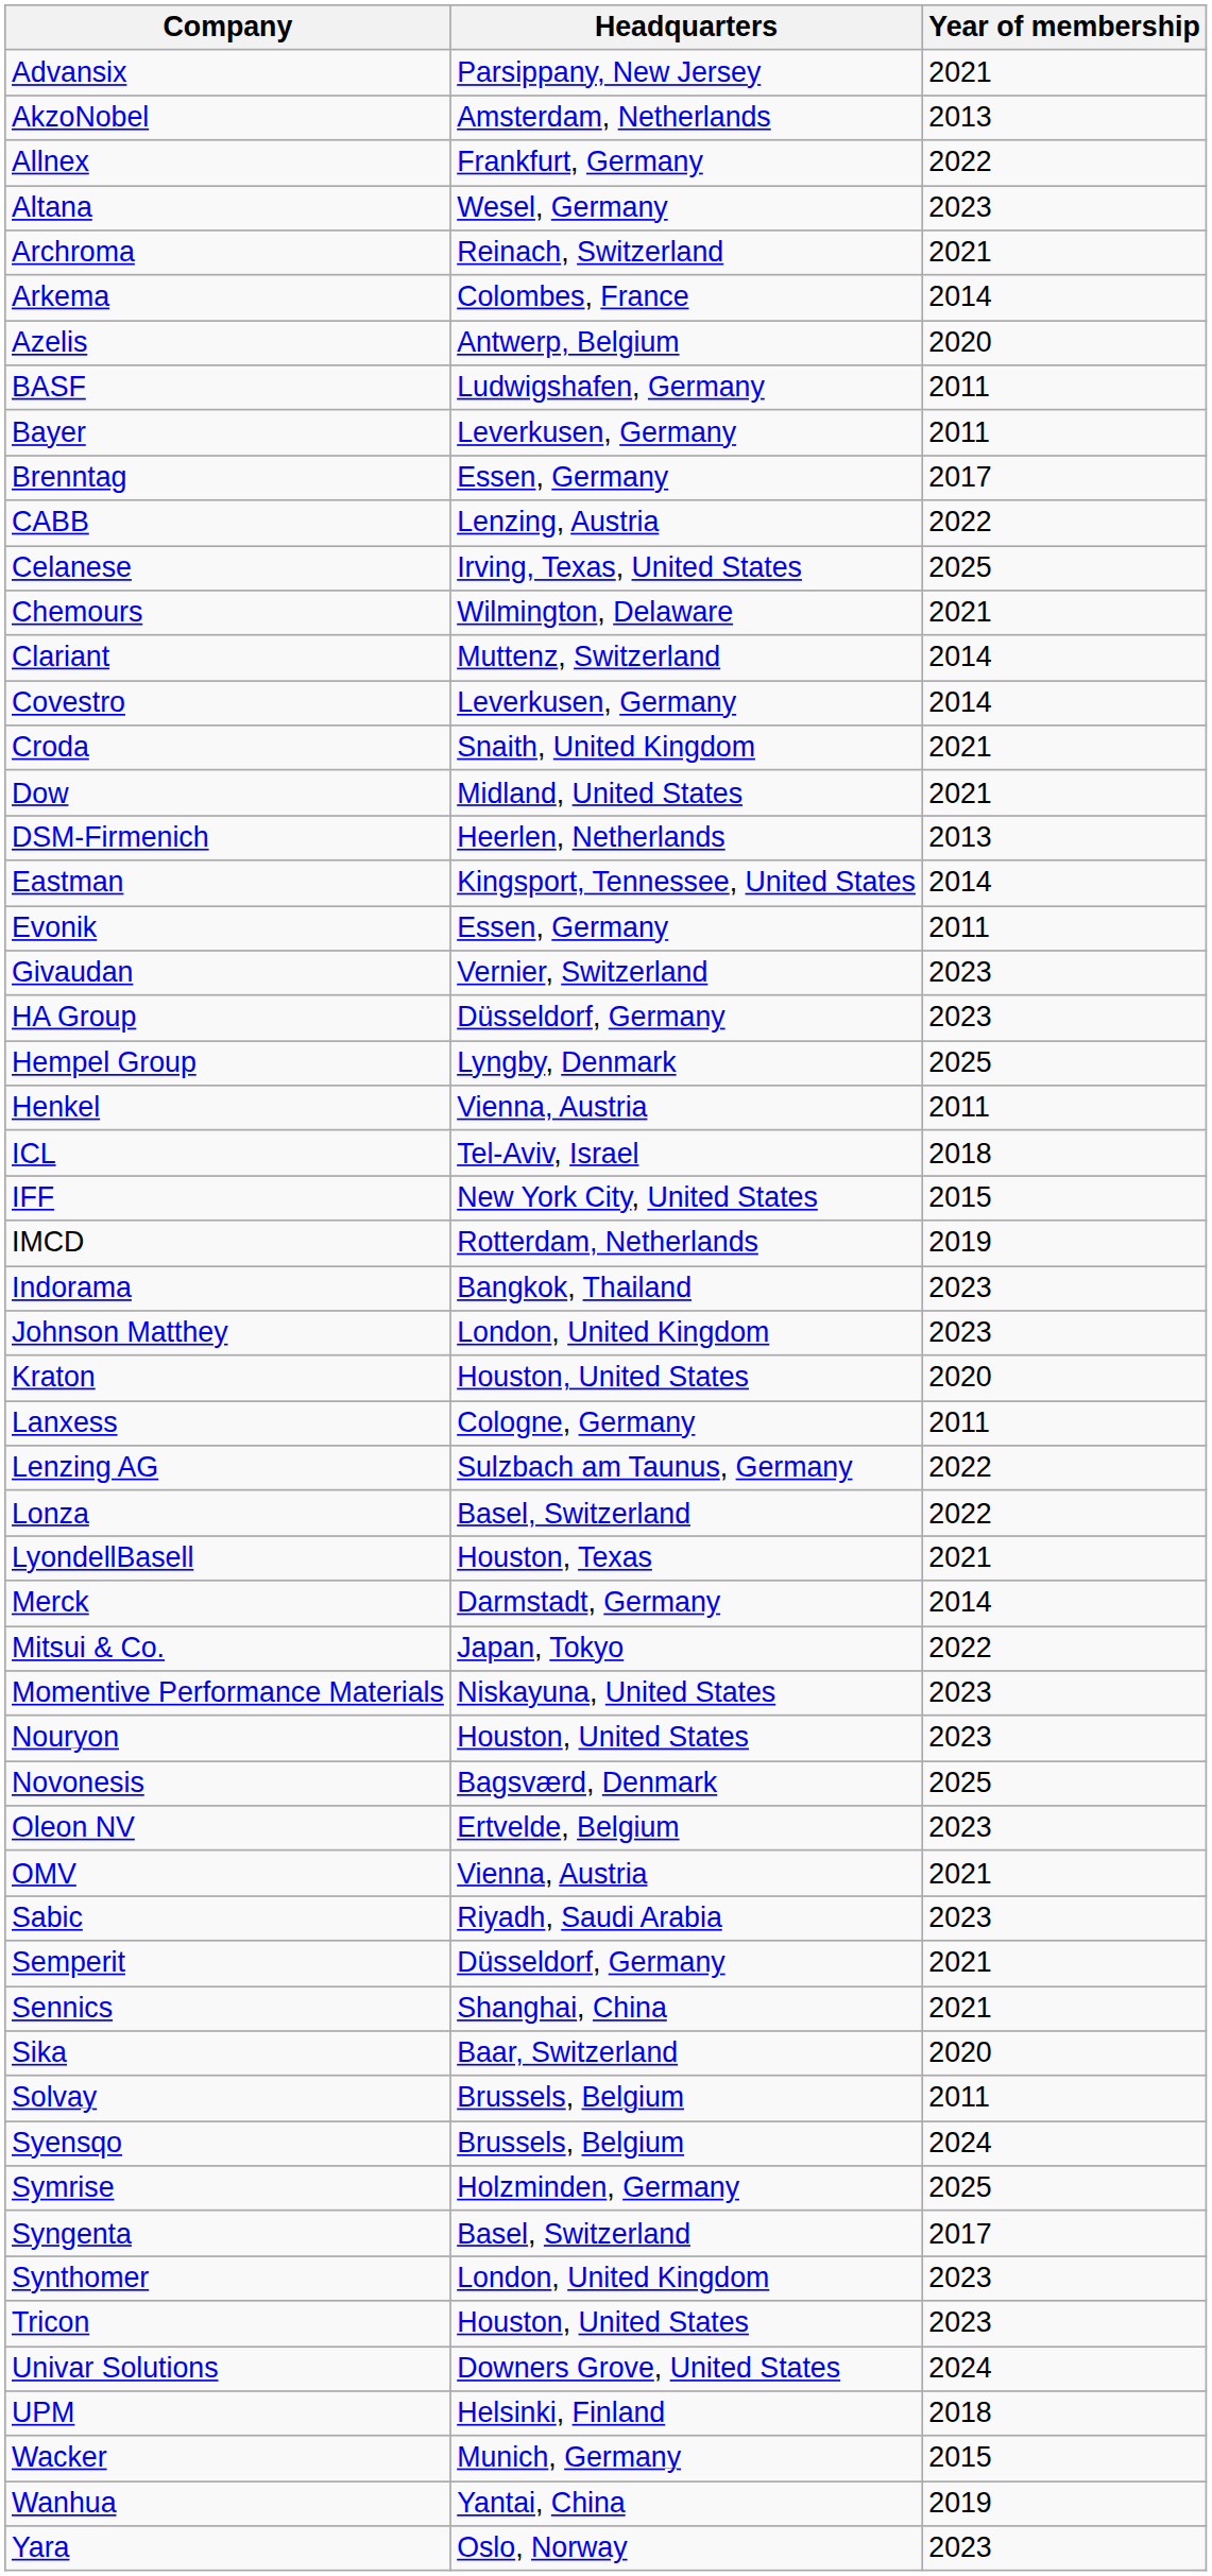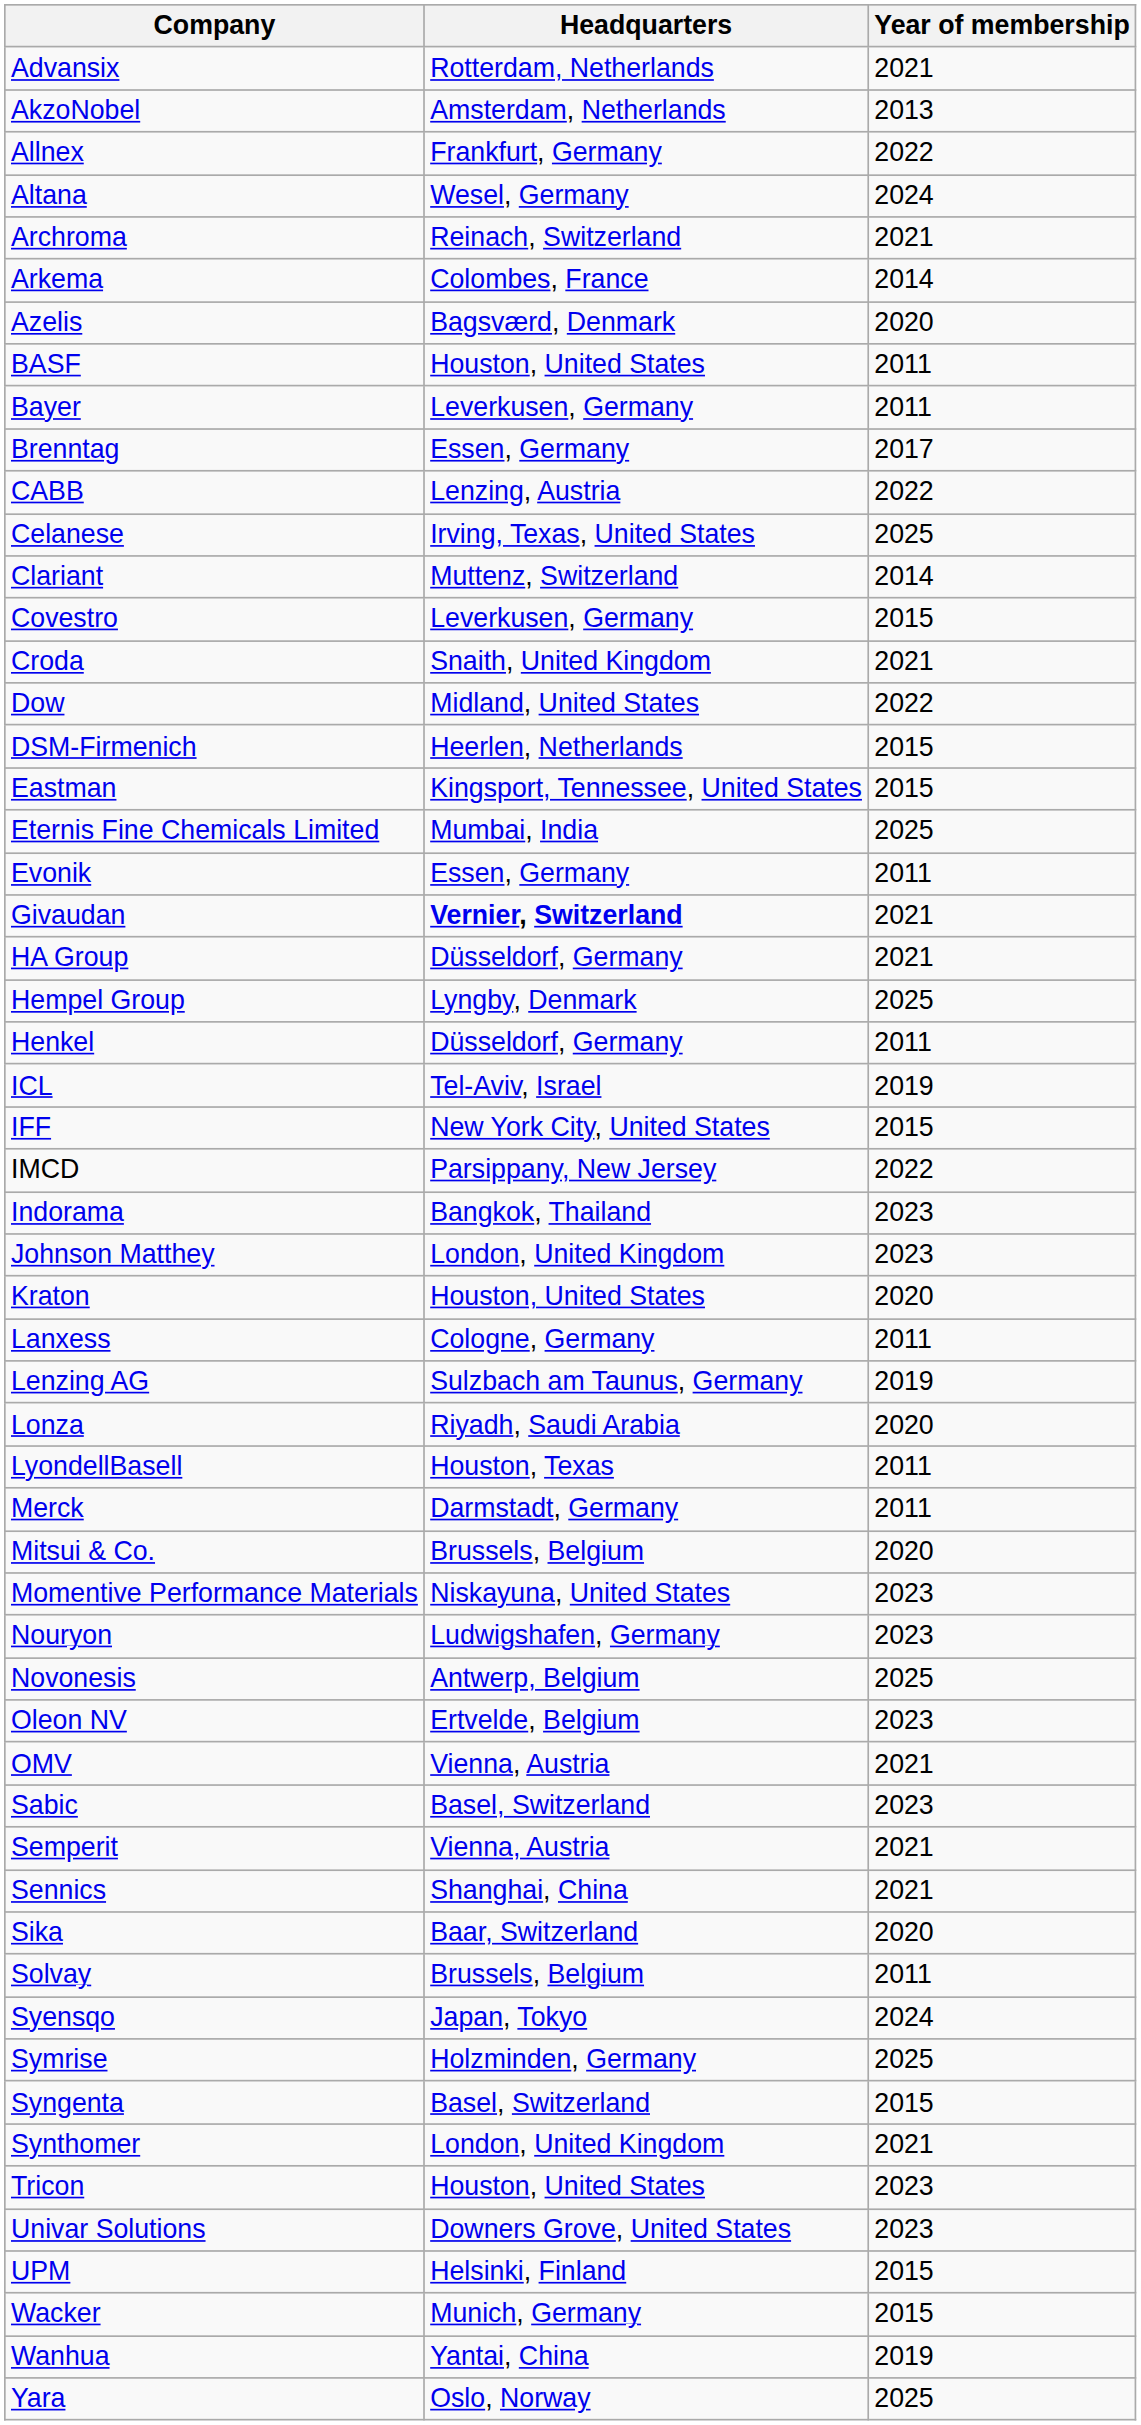Advansix | Headquarters: Parsippany, New Jersey -> Rotterdam, Netherlands
Altana | Year of membership: 2023 -> 2024
Azelis | Headquarters: Antwerp, Belgium -> Bagsværd, Denmark
BASF | Headquarters: Ludwigshafen, Germany -> Houston, United States
- row: Chemours | Wilmington, Delaware | 2021
Covestro | Year of membership: 2014 -> 2015
Dow | Year of membership: 2021 -> 2022
DSM-Firmenich | Year of membership: 2013 -> 2015
Eastman | Year of membership: 2014 -> 2015
+ row: Eternis Fine Chemicals Limited | Mumbai, India | 2025
Givaudan | Headquarters: normal -> bold
Givaudan | Year of membership: 2023 -> 2021
HA Group | Year of membership: 2023 -> 2021
Henkel | Headquarters: Vienna, Austria -> Düsseldorf, Germany
ICL | Year of membership: 2018 -> 2019
IMCD | Headquarters: Rotterdam, Netherlands -> Parsippany, New Jersey
IMCD | Year of membership: 2019 -> 2022
Lenzing AG | Year of membership: 2022 -> 2019
Lonza | Headquarters: Basel, Switzerland -> Riyadh, Saudi Arabia
Lonza | Year of membership: 2022 -> 2020
LyondellBasell | Year of membership: 2021 -> 2011
Merck | Year of membership: 2014 -> 2011
Mitsui & Co. | Headquarters: Japan, Tokyo -> Brussels, Belgium
Mitsui & Co. | Year of membership: 2022 -> 2020
Nouryon | Headquarters: Houston, United States -> Ludwigshafen, Germany
Novonesis | Headquarters: Bagsværd, Denmark -> Antwerp, Belgium
Sabic | Headquarters: Riyadh, Saudi Arabia -> Basel, Switzerland
Semperit | Headquarters: Düsseldorf, Germany -> Vienna, Austria
Syensqo | Headquarters: Brussels, Belgium -> Japan, Tokyo
Syngenta | Year of membership: 2017 -> 2015
Synthomer | Year of membership: 2023 -> 2021
Univar Solutions | Year of membership: 2024 -> 2023
UPM | Year of membership: 2018 -> 2015
Yara | Year of membership: 2023 -> 2025
